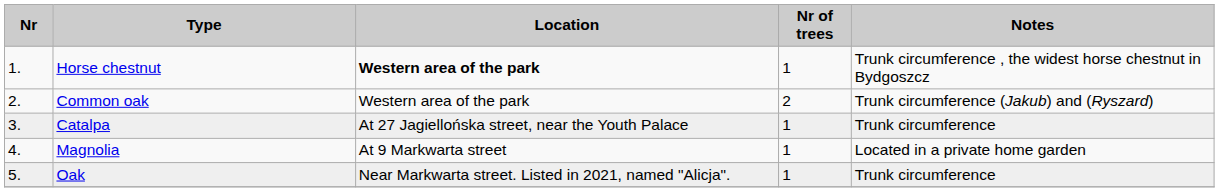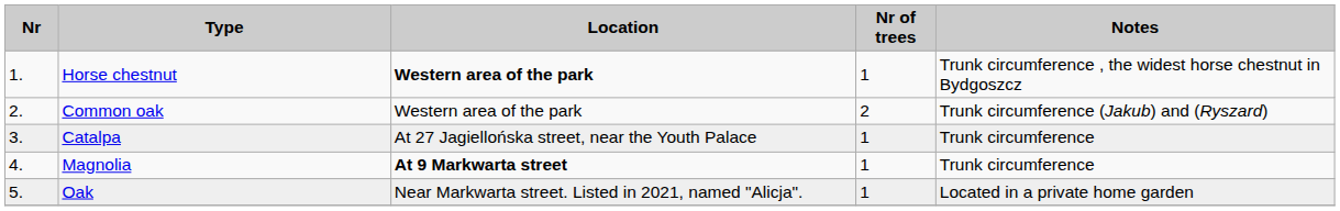Magnolia | Location: normal -> bold
Magnolia | Notes: Located in a private home garden -> Trunk circumference
Oak | Notes: Trunk circumference -> Located in a private home garden
